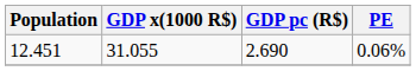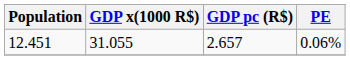12.451 | GDP pc (R$): 2.690 -> 2.657
